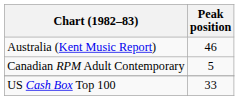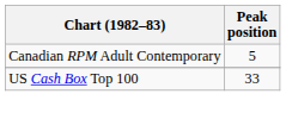- row: Australia (Kent Music Report) | 46
